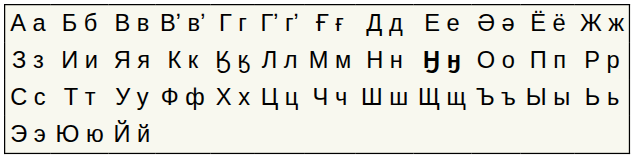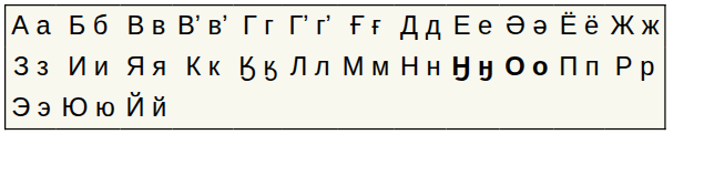З з | column 10: normal -> bold
- row: С с | Т т | У у | Ф ф | Х х | Ц ц | Ч ч | Ш ш | Щ щ | Ъ ъ | Ы ы | Ь ь
